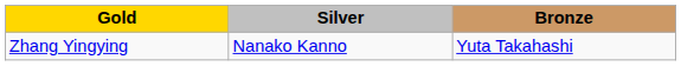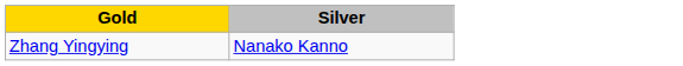- column: Bronze | Yuta Takahashi
